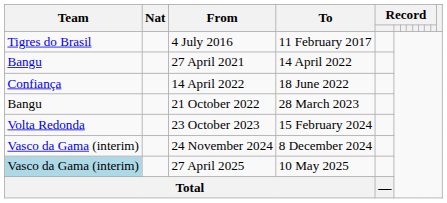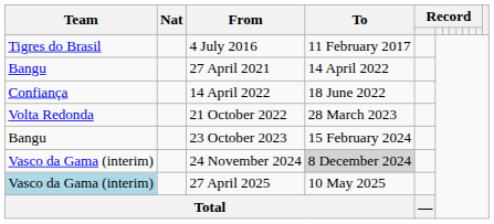21 October 2022 | Team: Bangu -> Volta Redonda
23 October 2023 | Team: Volta Redonda -> Bangu
24 November 2024 | To: no background -> lightgrey background
